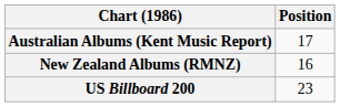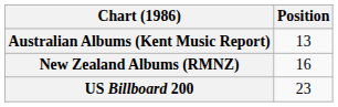Australian Albums (Kent Music Report) | Position: 17 -> 13
